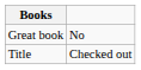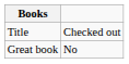rows swapped: Title <-> Great book
